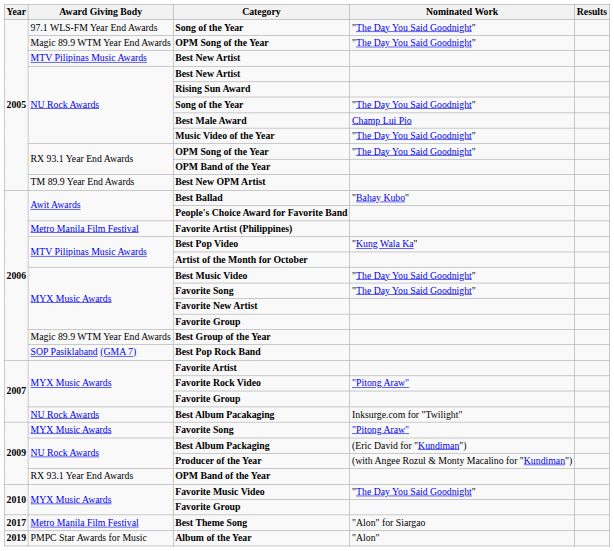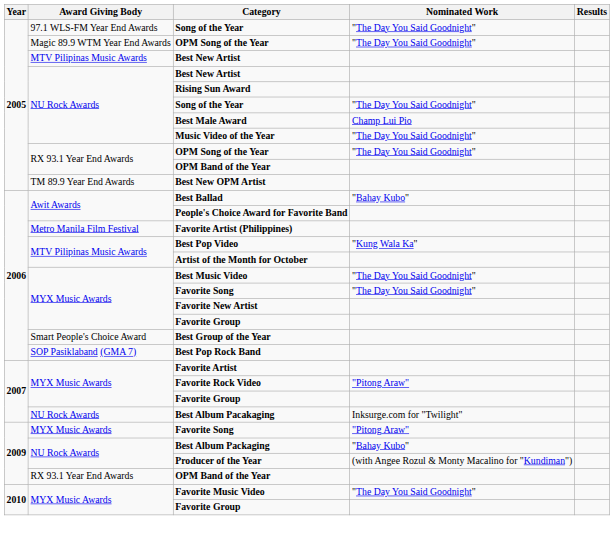Best Group of the Year | Award Giving Body: Magic 89.9 WTM Year End Awards -> Smart People's Choice Award
Best Album Packaging | Nominated Work: (Eric David for "Kundiman") -> "Bahay Kubo"
- row: 2017 | Metro Manila Film Festival | Best Theme Song | "Alon" for Siargao
- row: 2019 | PMPC Star Awards for Music | Album of the Year | "Alon"
